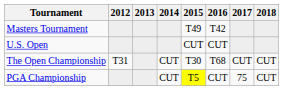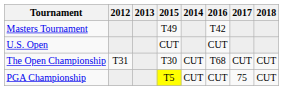columns swapped: 2014 <-> 2015
